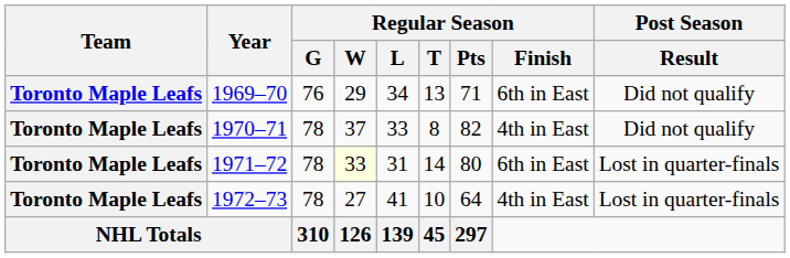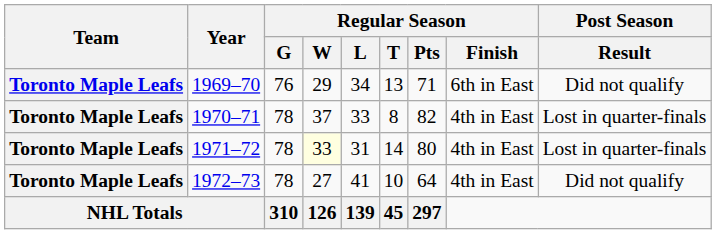1970–71 | Post Season / Result: Did not qualify -> Lost in quarter-finals
1971–72 | Regular Season / Finish: 6th in East -> 4th in East
1972–73 | Post Season / Result: Lost in quarter-finals -> Did not qualify
